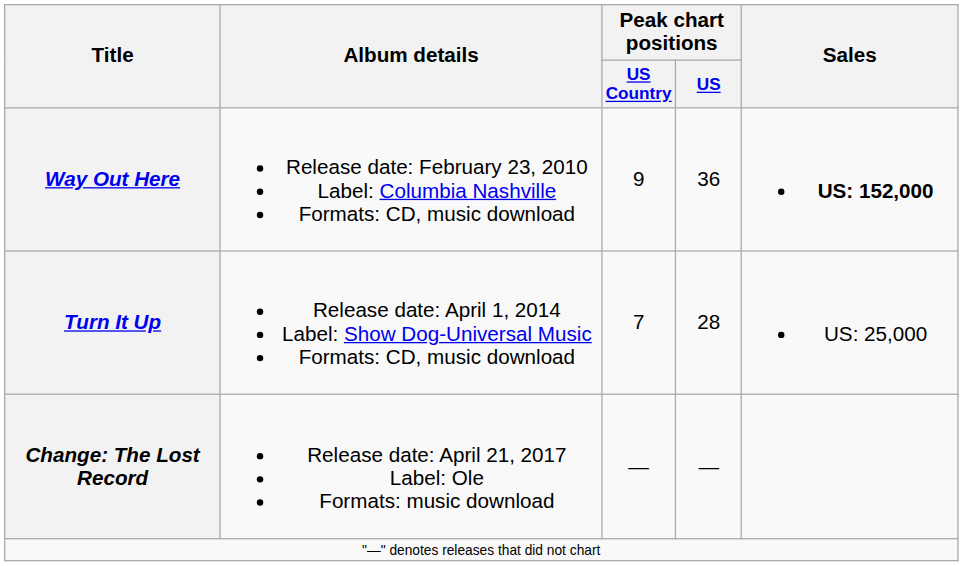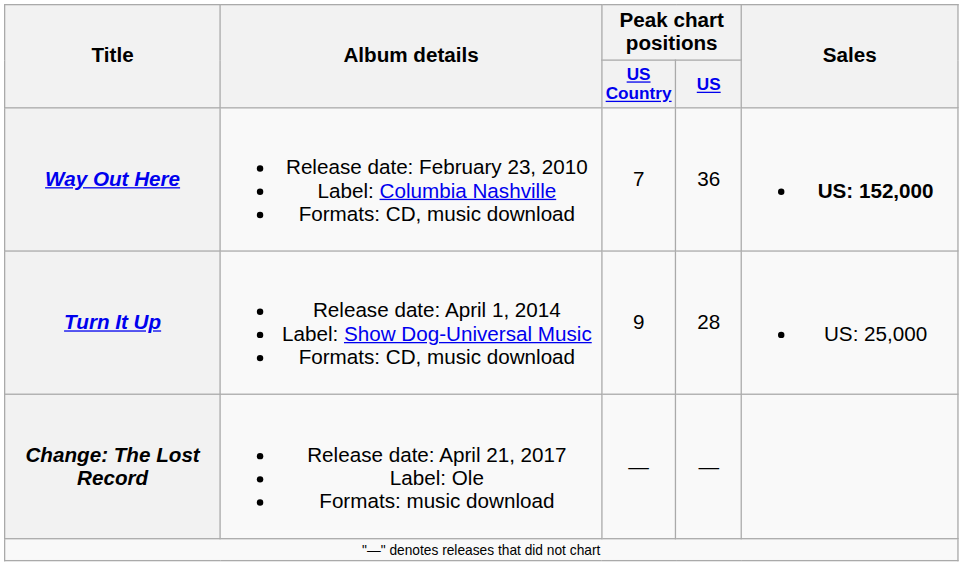Way Out Here | Peak chart positions / US Country: 9 -> 7
Turn It Up | Peak chart positions / US Country: 7 -> 9
